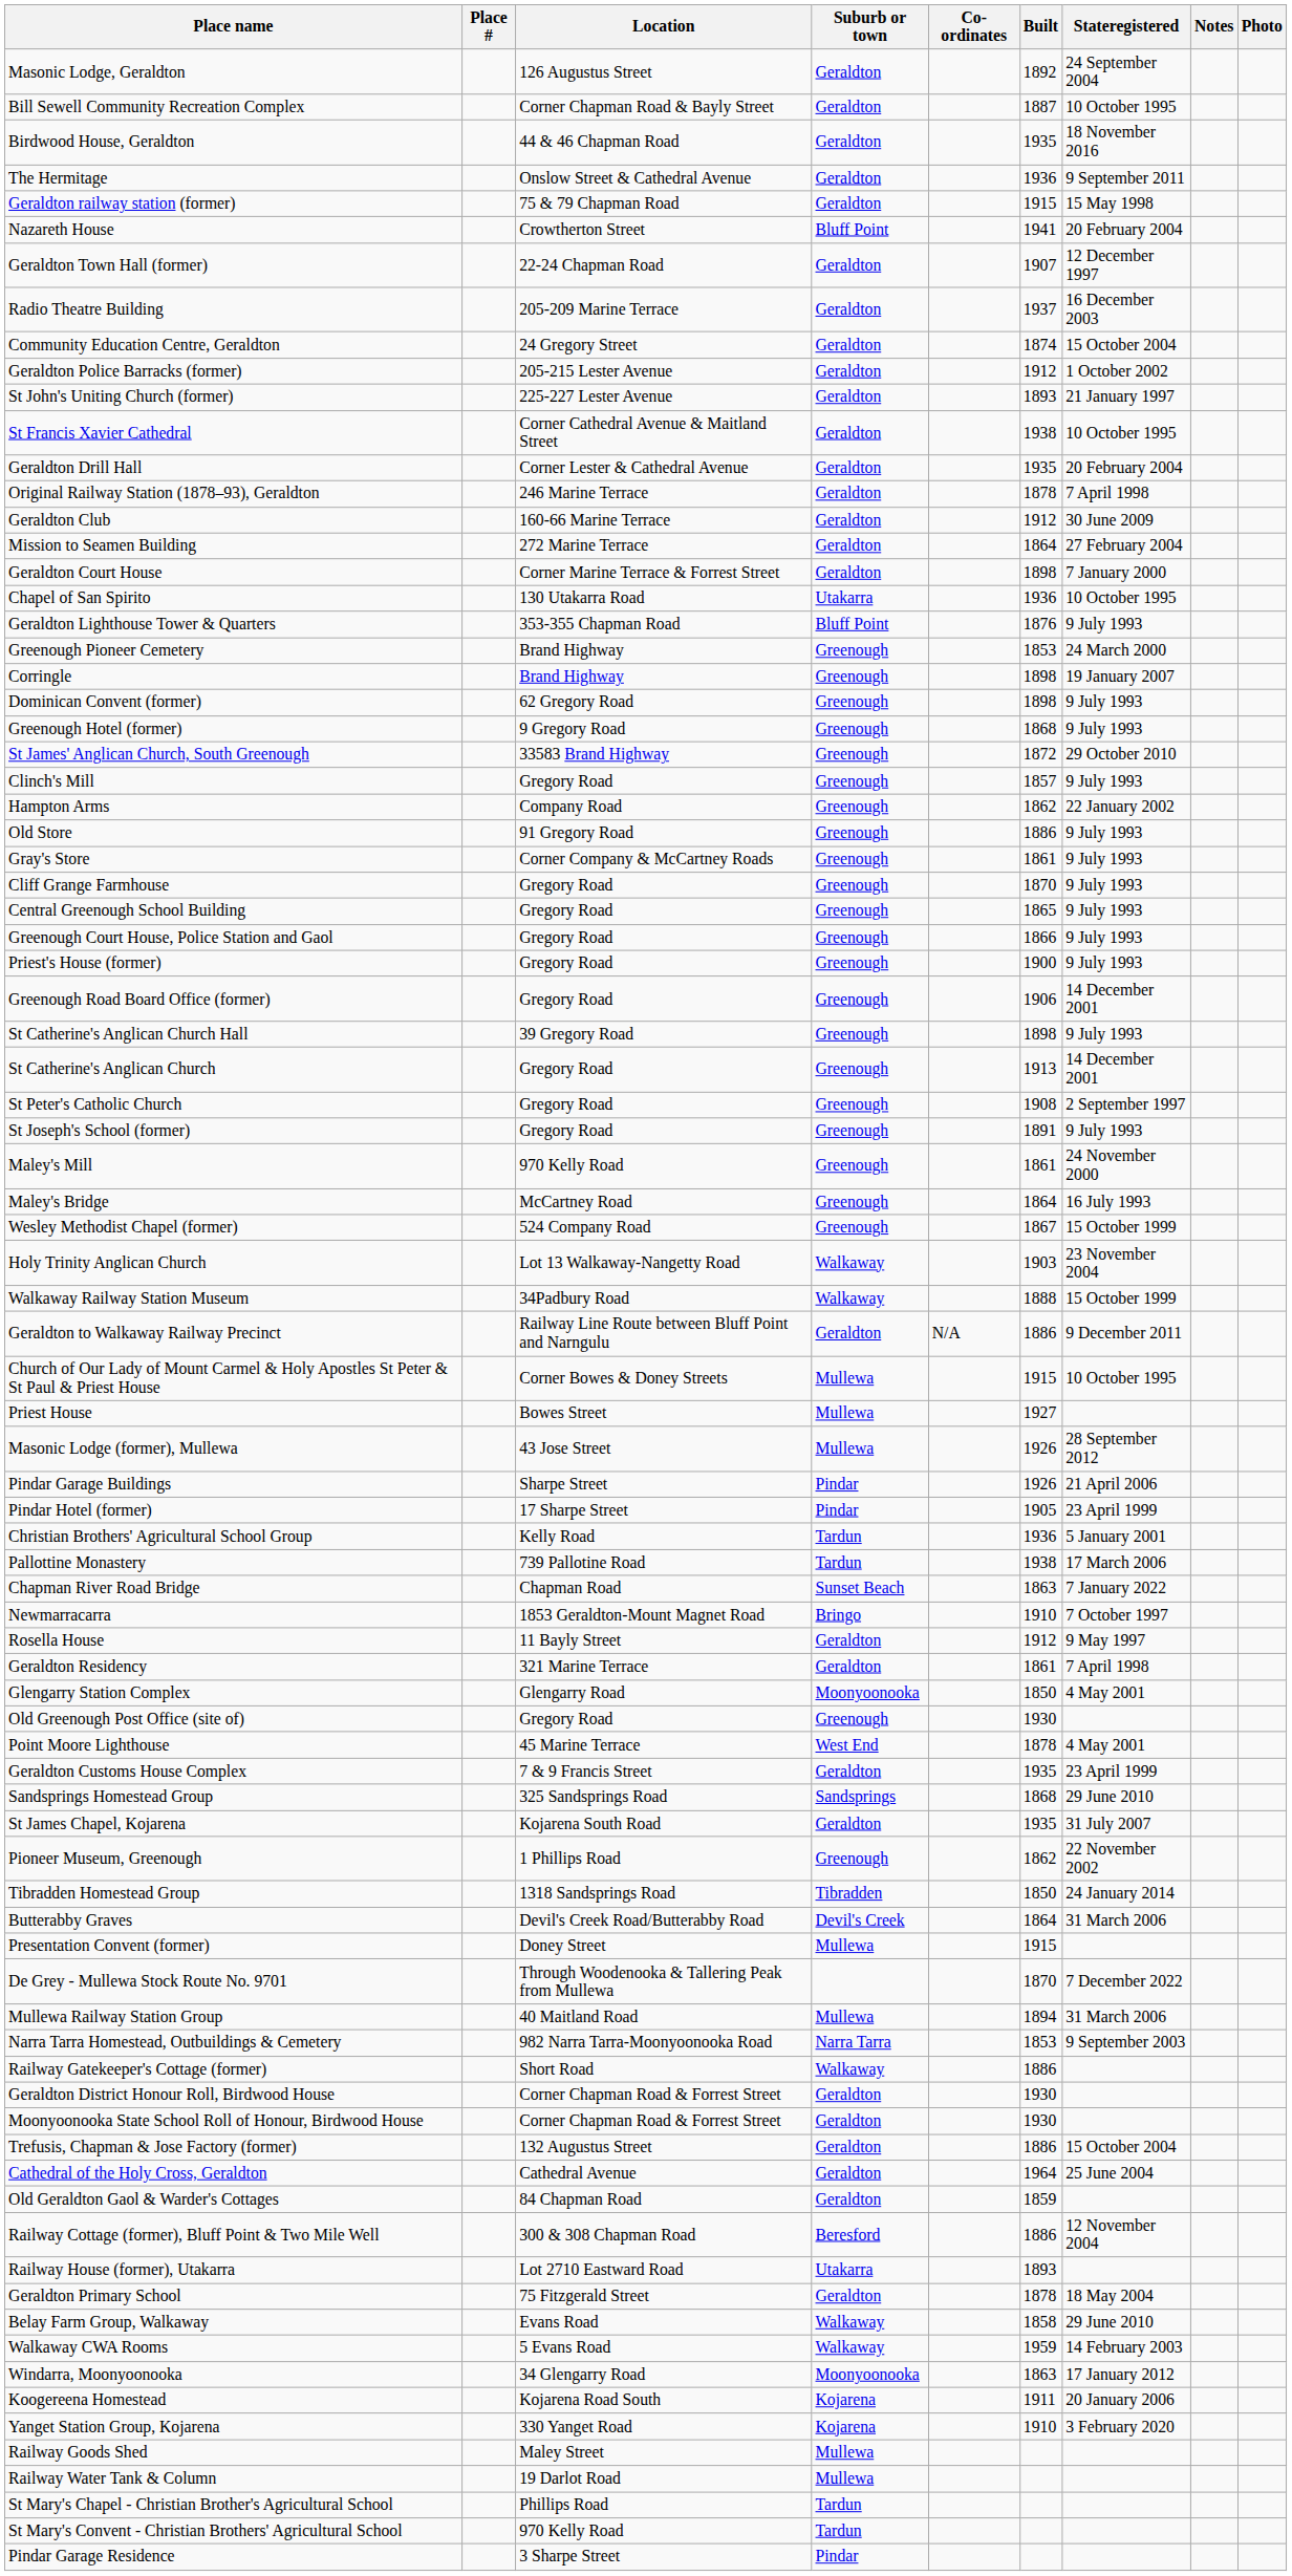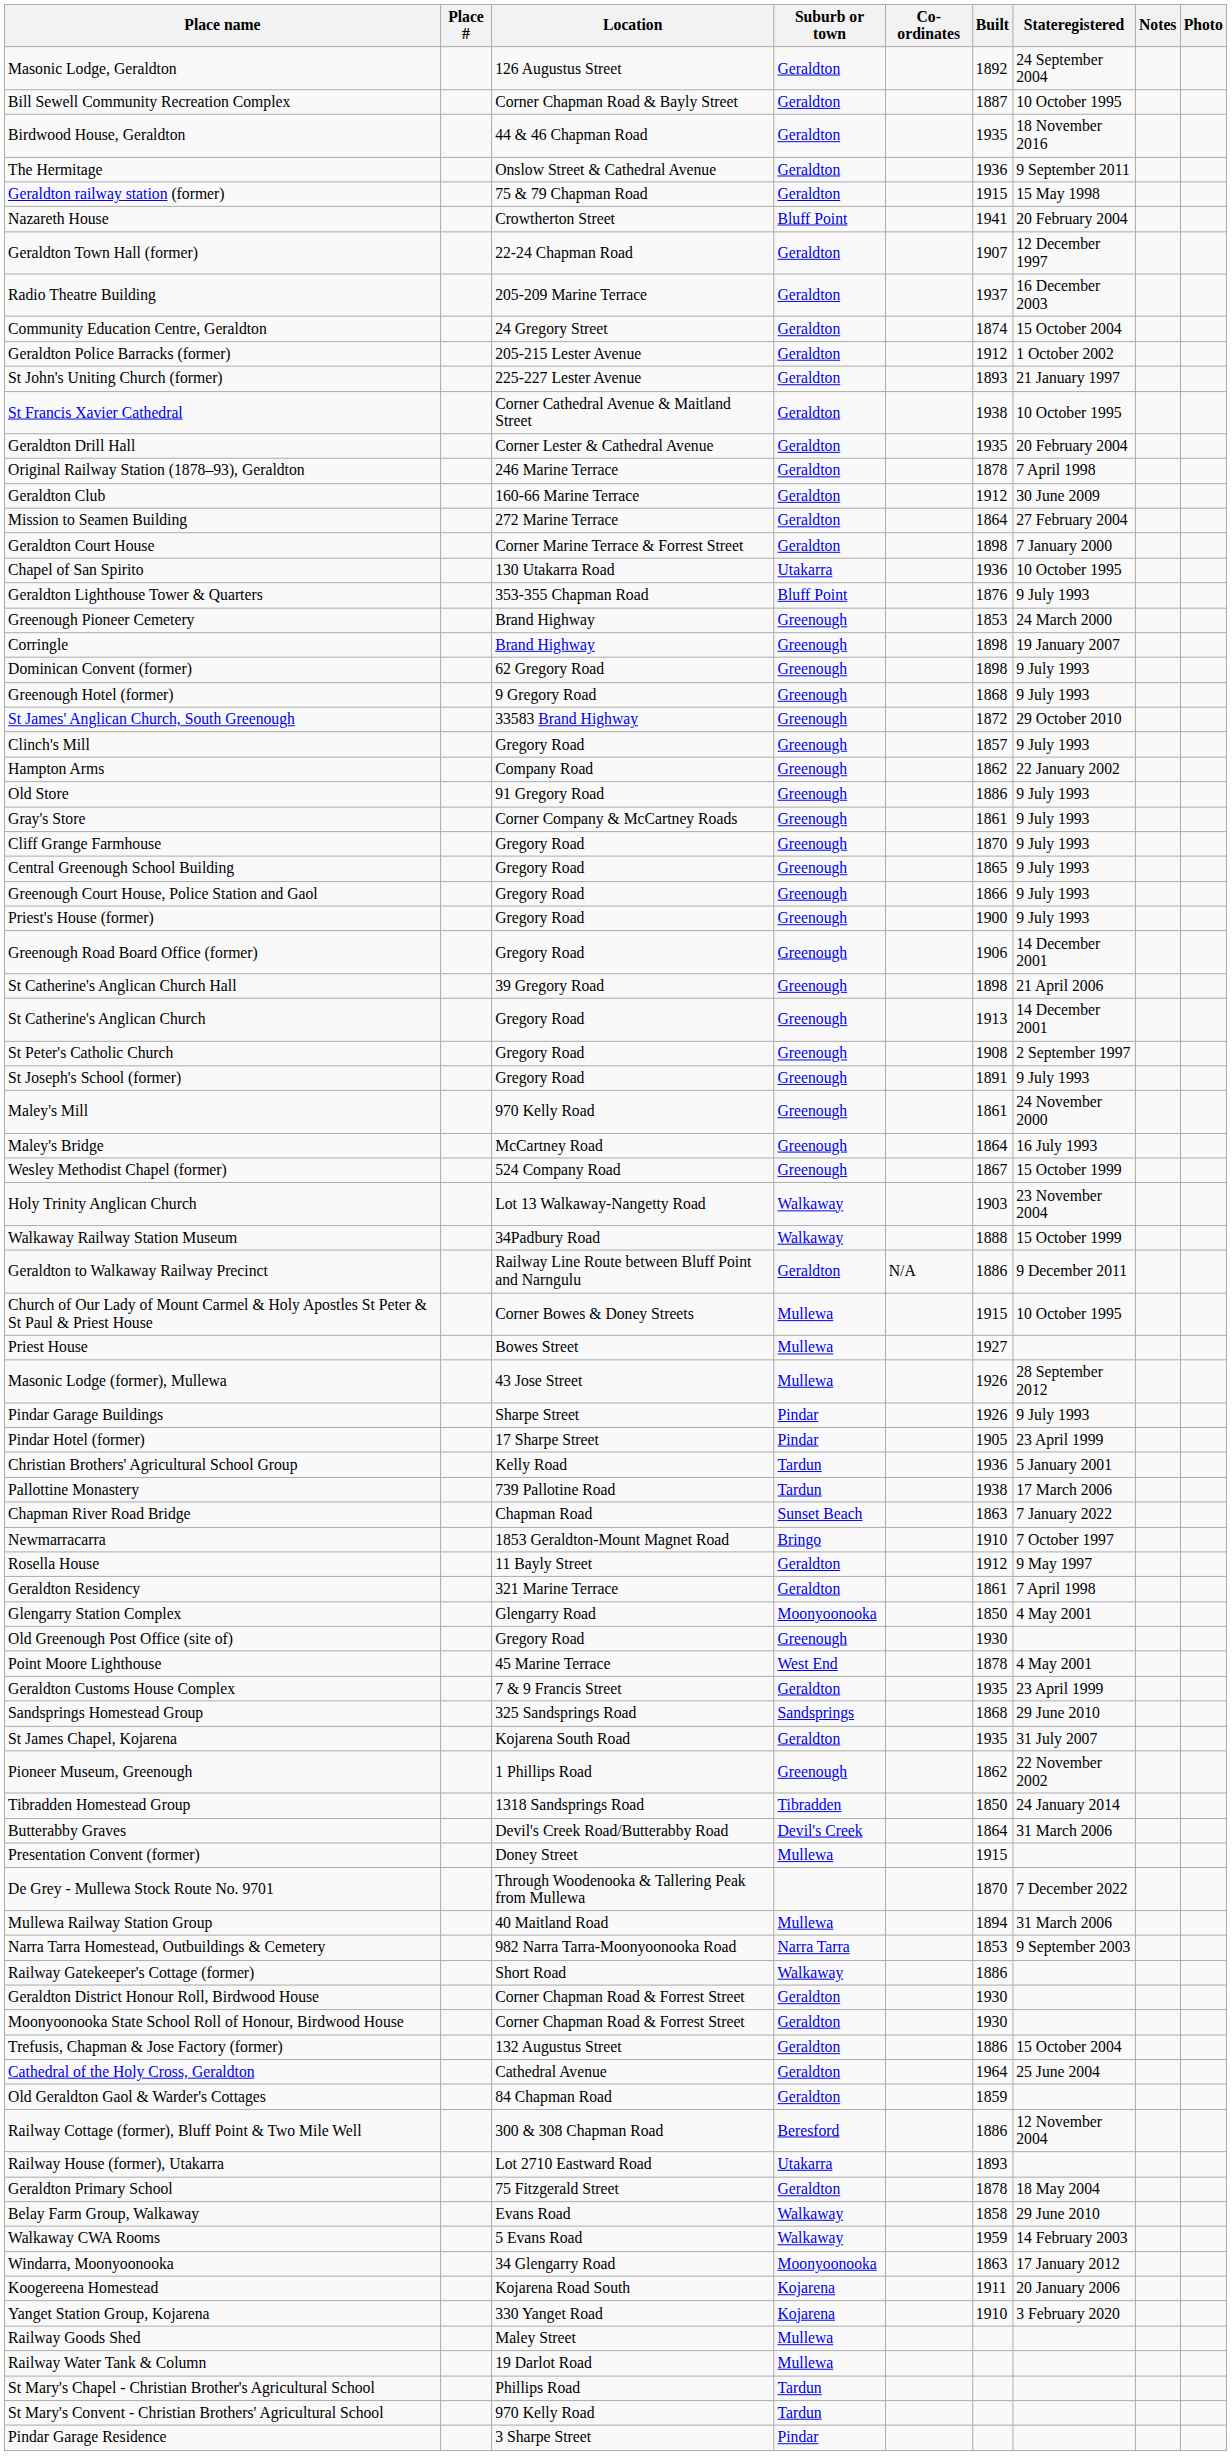St Catherine's Anglican Church Hall | Stateregistered: 9 July 1993 -> 21 April 2006
Pindar Garage Buildings | Stateregistered: 21 April 2006 -> 9 July 1993
